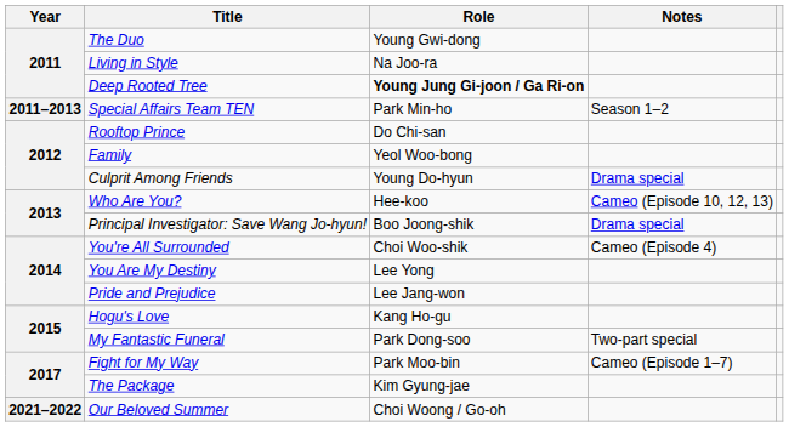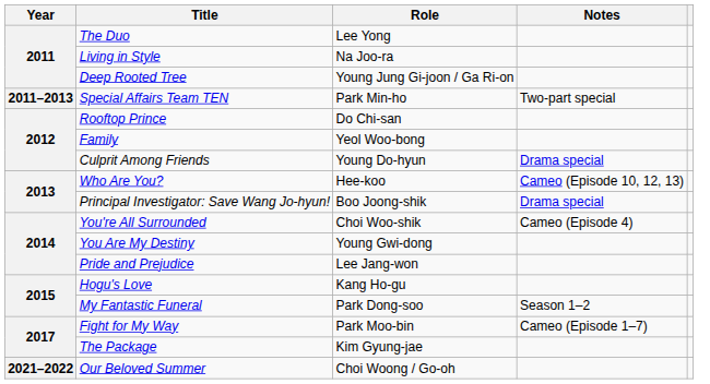The Duo | Role: Young Gwi-dong -> Lee Yong
Deep Rooted Tree | Role: bold -> normal
Special Affairs Team TEN | Notes: Season 1–2 -> Two-part special
You Are My Destiny | Role: Lee Yong -> Young Gwi-dong
My Fantastic Funeral | Notes: Two-part special -> Season 1–2
